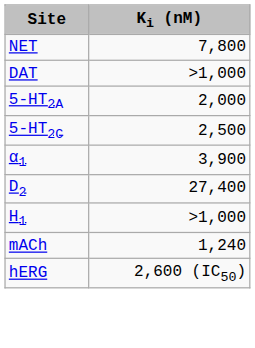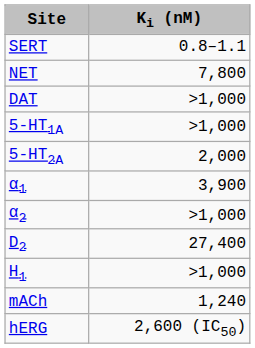+ row: SERT | 0.8–1.1
+ row: 5-HT1A | >1,000
- row: 5-HT2C | 2,500
+ row: α2 | >1,000
